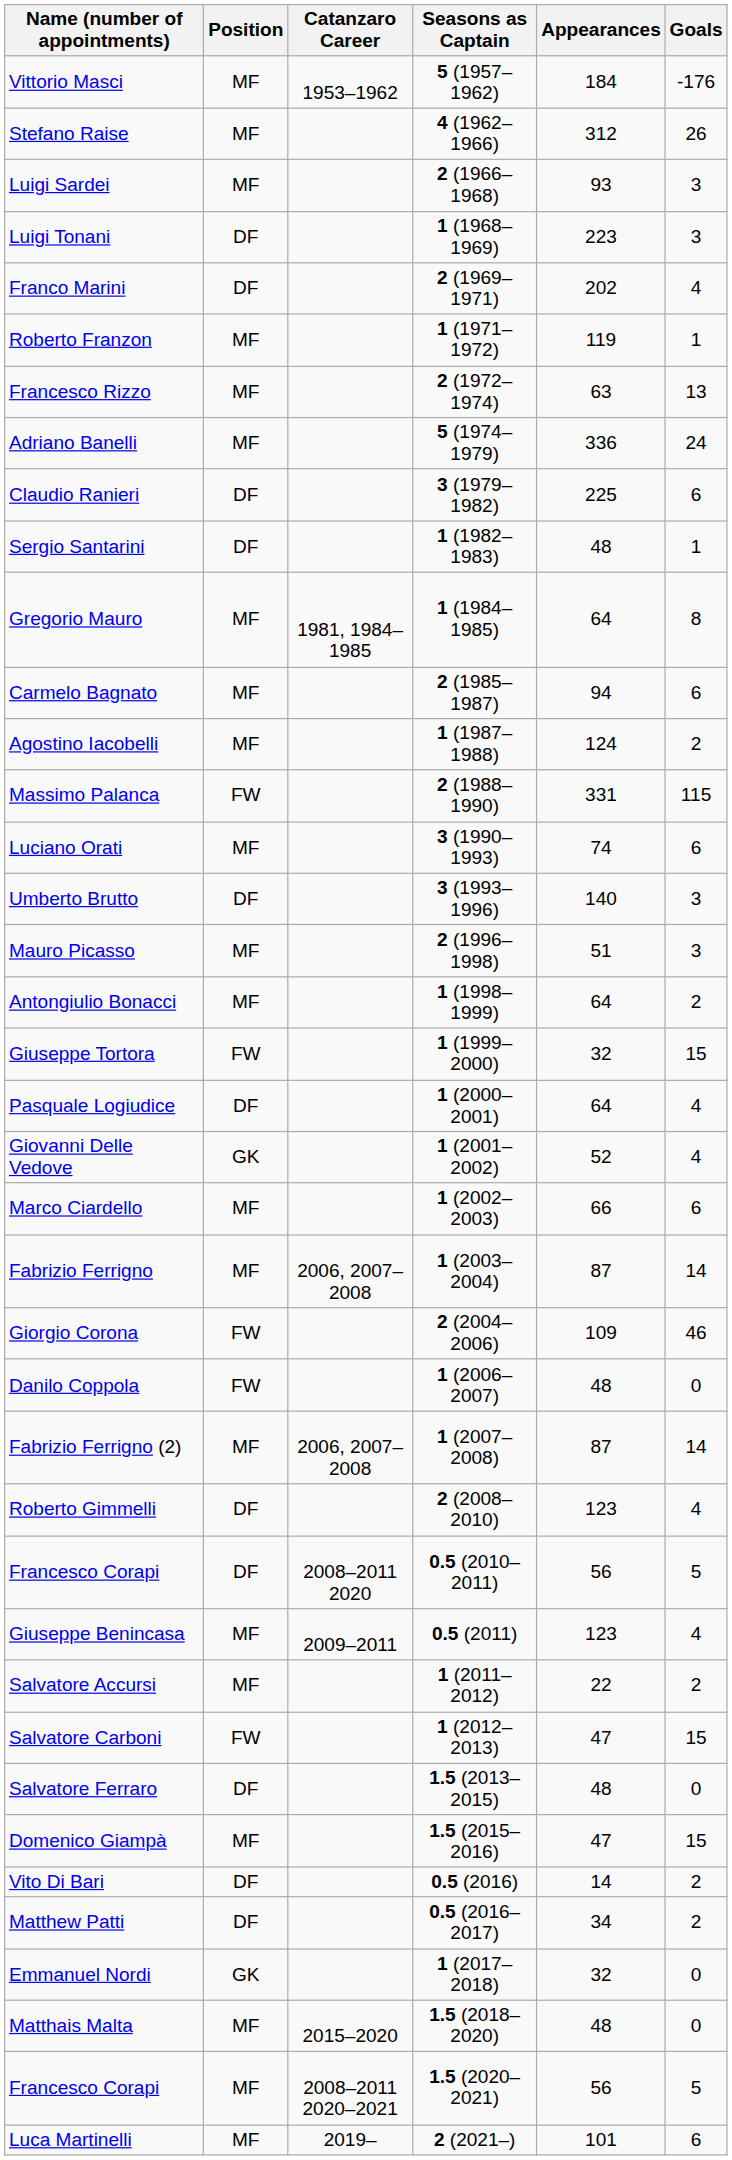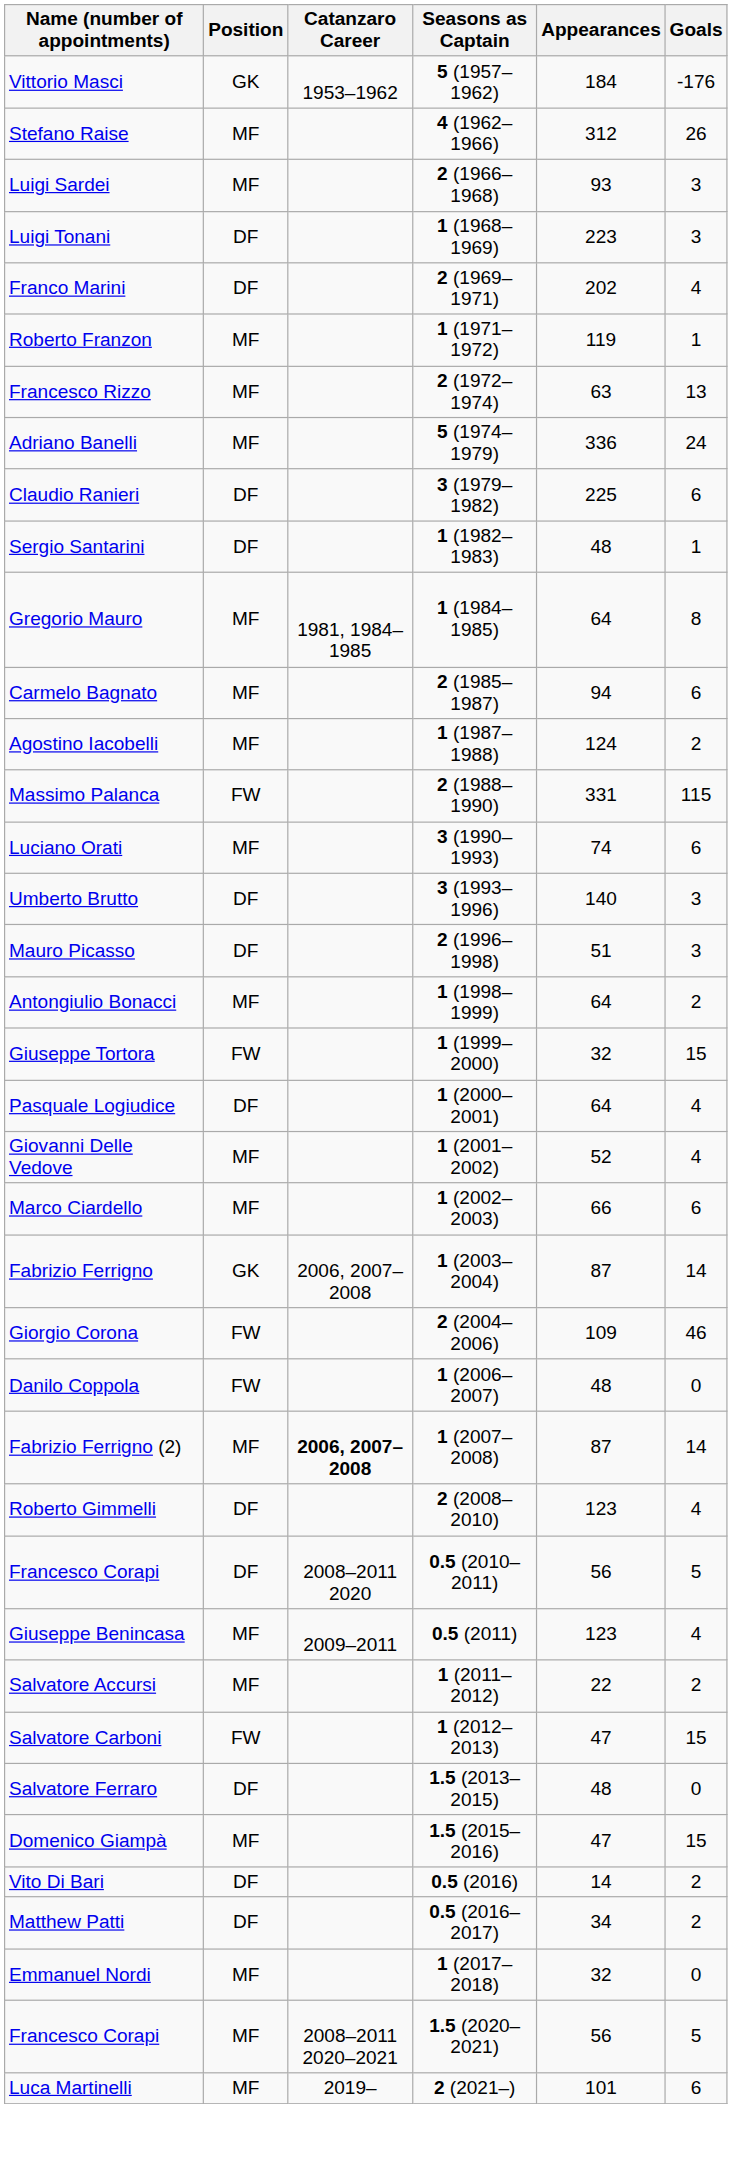Vittorio Masci | Position: MF -> GK
Mauro Picasso | Position: MF -> DF
Giovanni Delle Vedove | Position: GK -> MF
Fabrizio Ferrigno | Position: MF -> GK
Fabrizio Ferrigno (2) | Catanzaro Career: normal -> bold
Emmanuel Nordi | Position: GK -> MF
- row: Matthais Malta | MF | 2015–2020 | 1.5 (2018–2020) | 48 | 0
